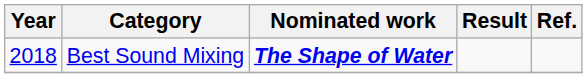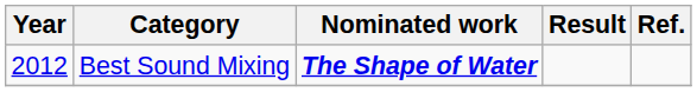Best Sound Mixing | Year: 2018 -> 2012
